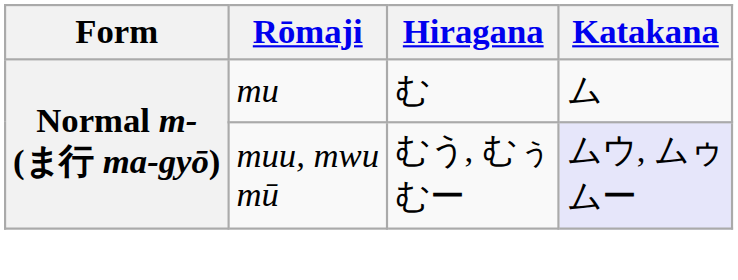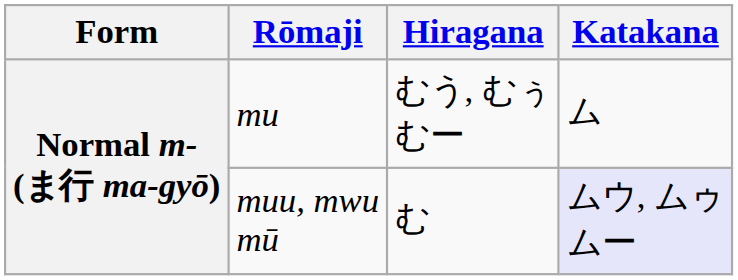mu | Hiragana: む -> むう, むぅ むー
muu, mwu mū | Hiragana: むう, むぅ むー -> む
